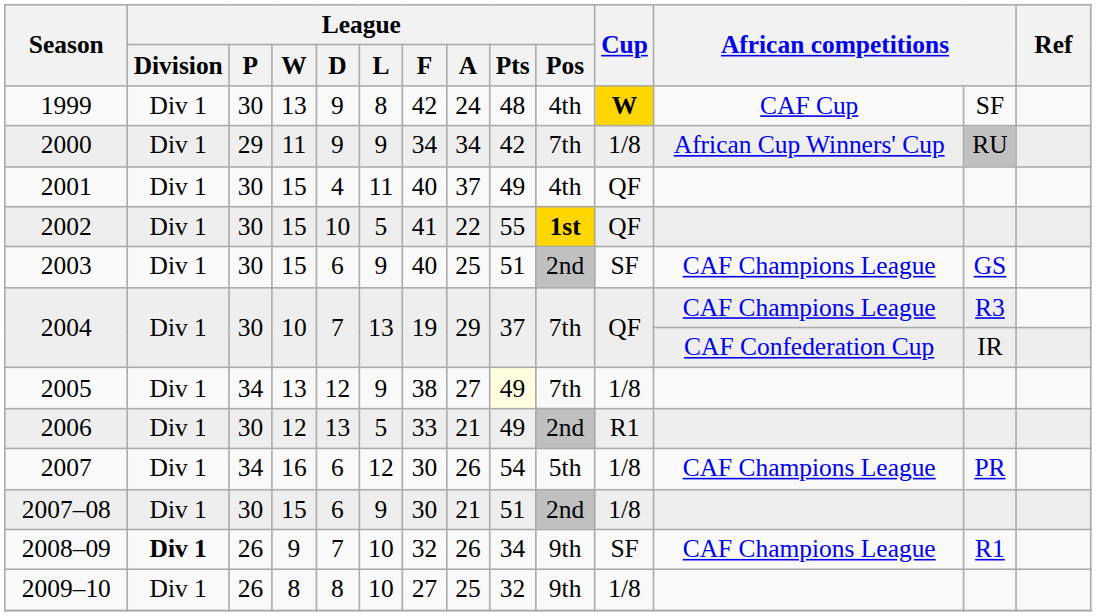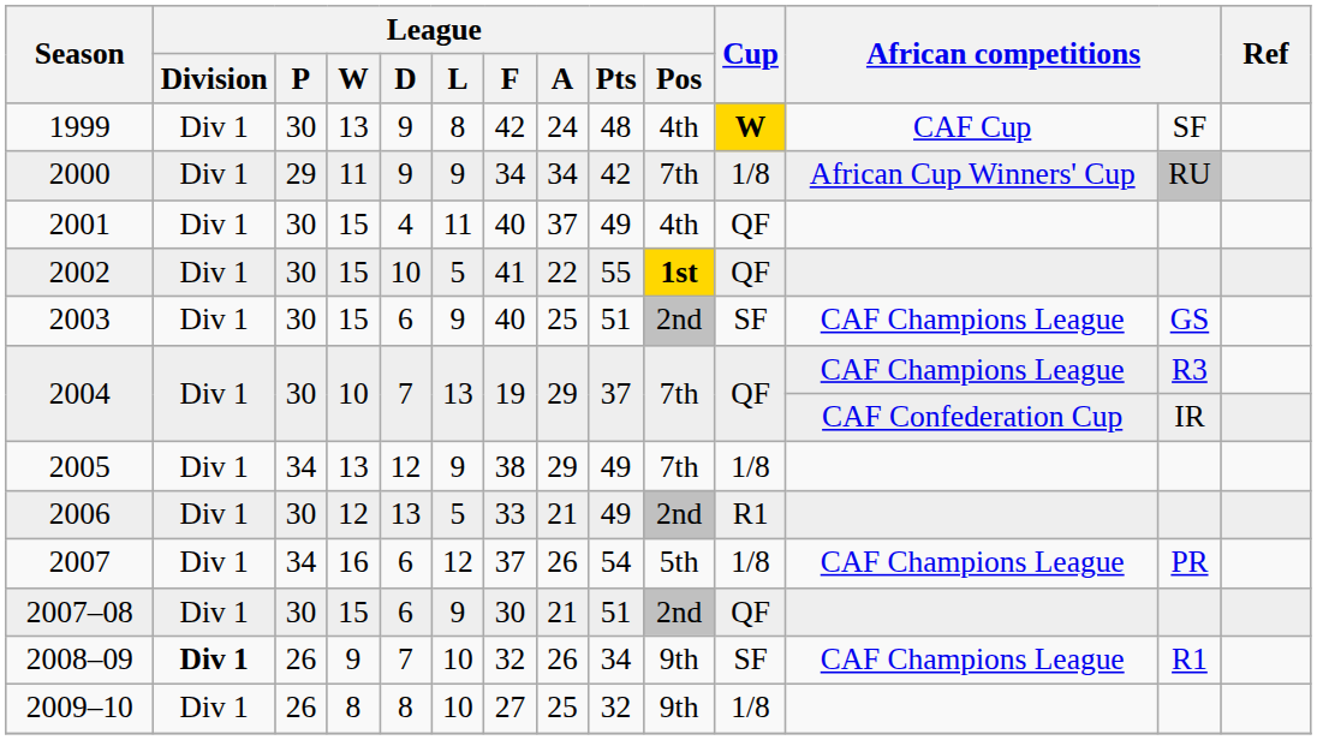2005 | League / A: 27 -> 29
2005 | League / Pts: lightyellow background -> no background
2007 | League / F: 30 -> 37
2007–08 | Cup: 1/8 -> QF
